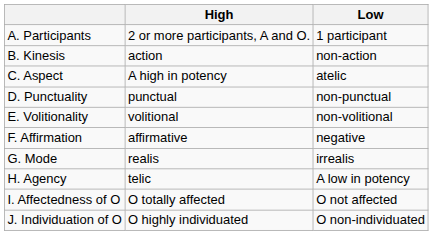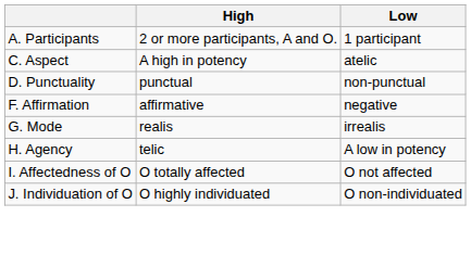- row: B. Kinesis | action | non-action
- row: E. Volitionality | volitional | non-volitional
